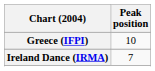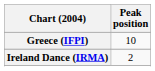Ireland Dance (IRMA) | Peak position: 7 -> 2
